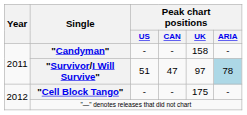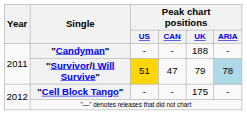"Candyman" | Peak chart positions / UK: 158 -> 188
"Survivor/I Will Survive" | Peak chart positions / US: no background -> gold background
"Survivor/I Will Survive" | Peak chart positions / UK: 97 -> 79
